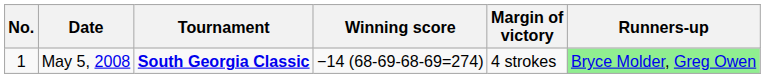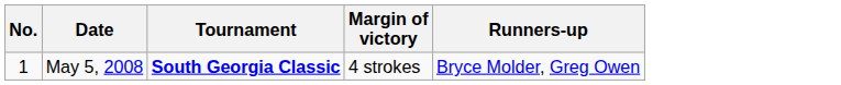- column: Winning score | −14 (68-69-68-69=274)
May 5, 2008 | Runners-up: lightgreen background -> no background
